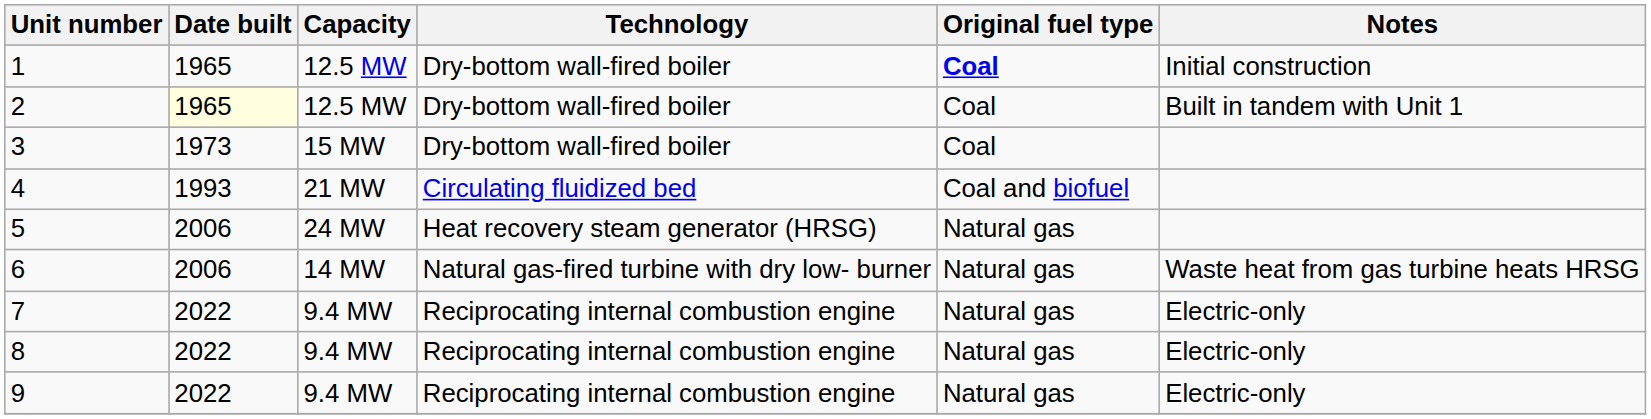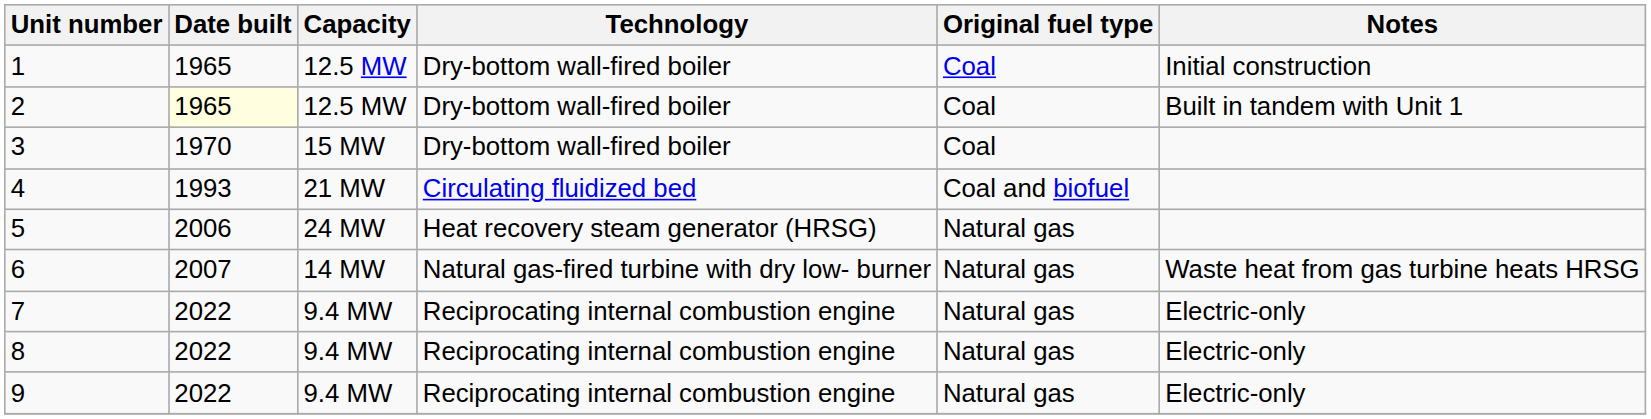1 | Original fuel type: bold -> normal
3 | Date built: 1973 -> 1970
6 | Date built: 2006 -> 2007
